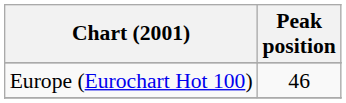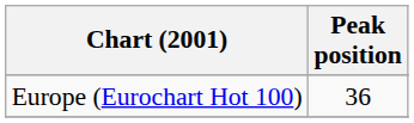Europe (Eurochart Hot 100) | Peak position: 46 -> 36
